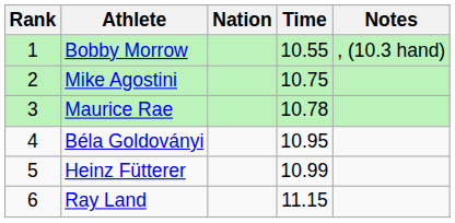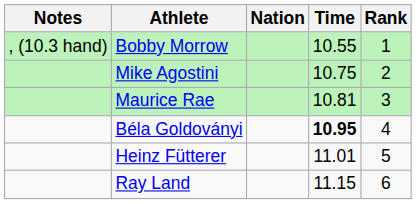columns swapped: Rank <-> Notes
Maurice Rae | Time: 10.78 -> 10.81
Béla Goldoványi | Time: normal -> bold
Heinz Fütterer | Time: 10.99 -> 11.01
